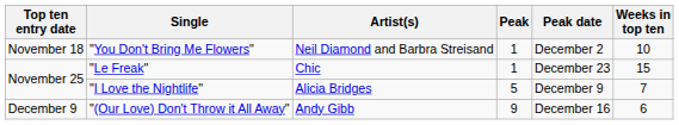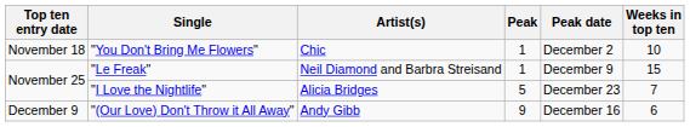"You Don't Bring Me Flowers" | Artist(s): Neil Diamond and Barbra Streisand -> Chic
"Le Freak" | Artist(s): Chic -> Neil Diamond and Barbra Streisand
"Le Freak" | Peak date: December 23 -> December 9
"I Love the Nightlife" | Peak date: December 9 -> December 23
